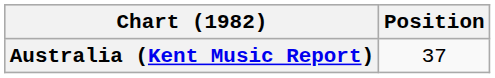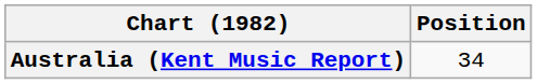Australia (Kent Music Report) | Position: 37 -> 34
